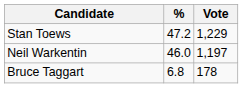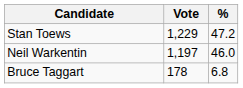columns swapped: Vote <-> %
